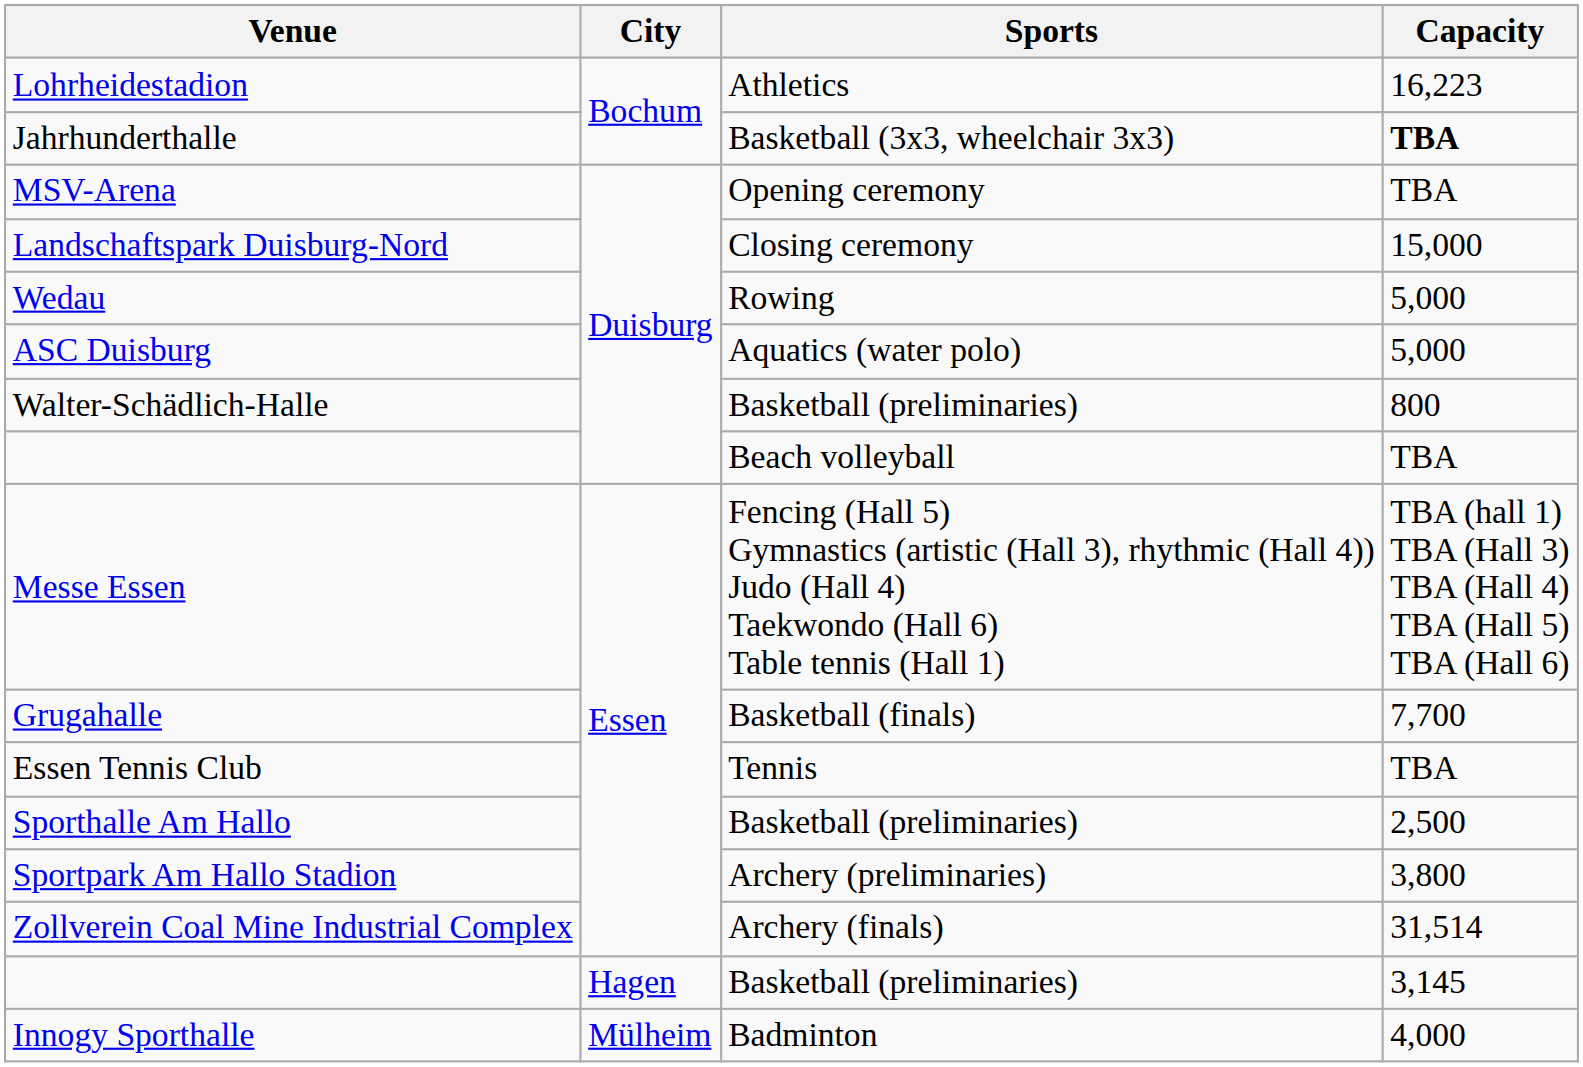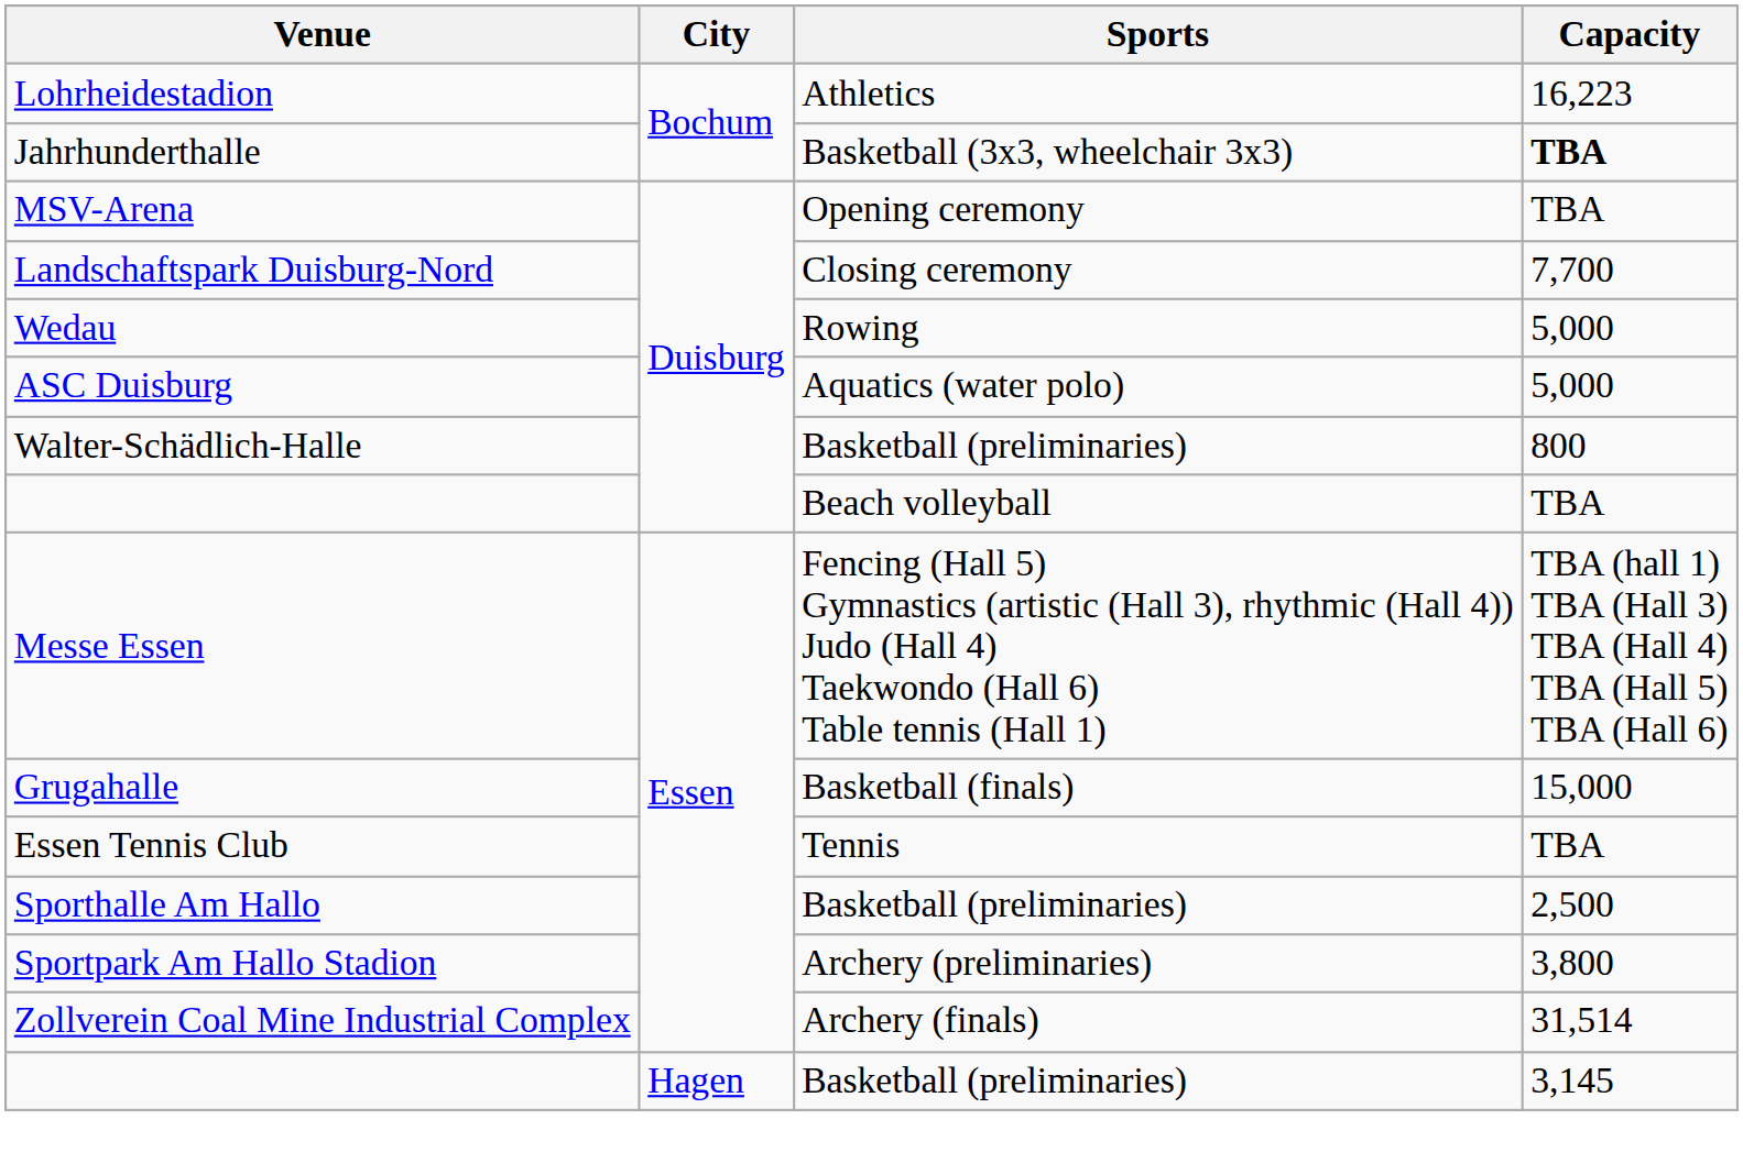Landschaftspark Duisburg-Nord | Capacity: 15,000 -> 7,700
Grugahalle | Capacity: 7,700 -> 15,000
- row: Innogy Sporthalle | Mülheim | Badminton | 4,000
